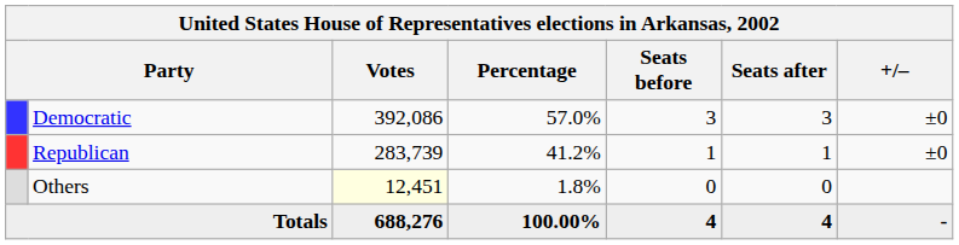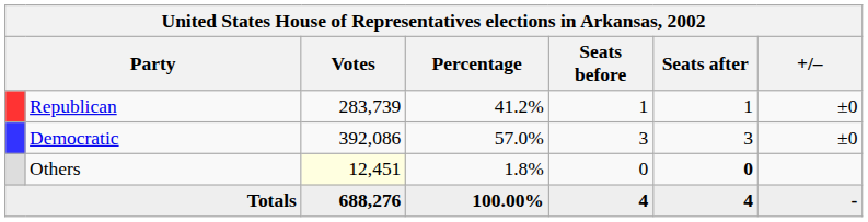rows swapped: Democratic <-> Republican
Others | Seats after: normal -> bold
